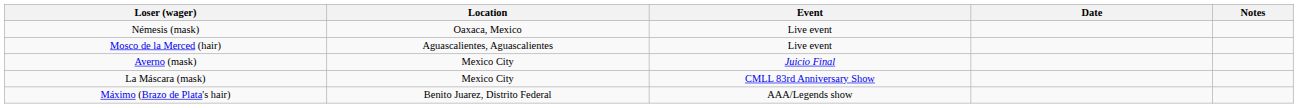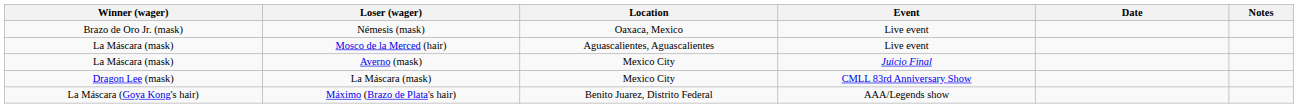+ column: Winner (wager) | Brazo de Oro Jr. (mask) | La Máscara (mask) | La Máscara (mask) | Dragon Lee (mask) | La Máscara (Goya Kong's hair)
